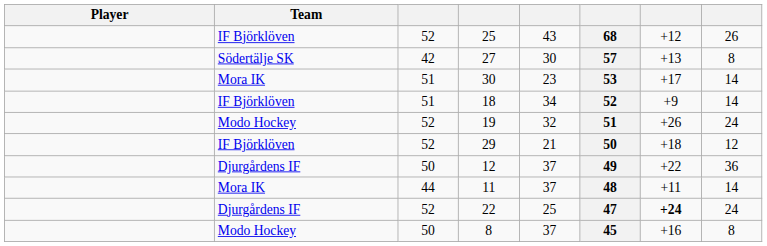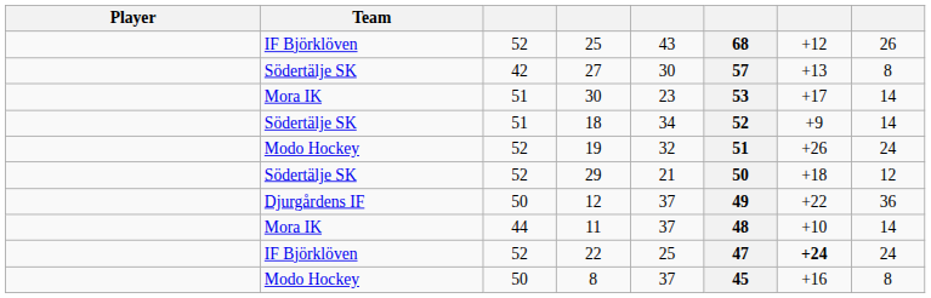18 | Team: IF Björklöven -> Södertälje SK
29 | Team: IF Björklöven -> Södertälje SK
11 | column 7: +11 -> +10
22 | Team: Djurgårdens IF -> IF Björklöven
